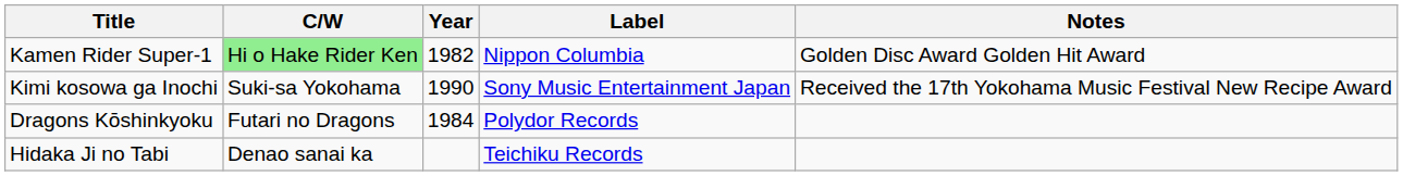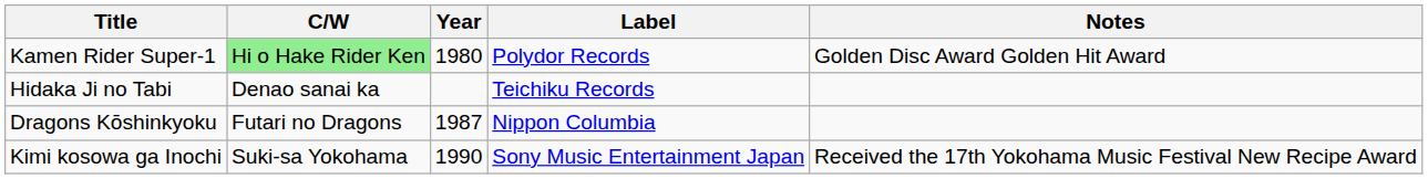Kamen Rider Super-1 | Year: 1982 -> 1980
Kamen Rider Super-1 | Label: Nippon Columbia -> Polydor Records
rows swapped: Hidaka Ji no Tabi <-> Kimi kosowa ga Inochi
Dragons Kōshinkyoku | Year: 1984 -> 1987
Dragons Kōshinkyoku | Label: Polydor Records -> Nippon Columbia
